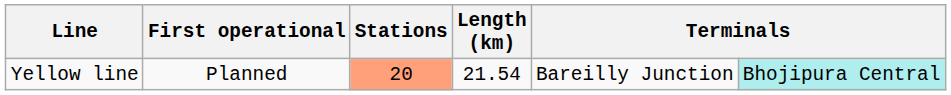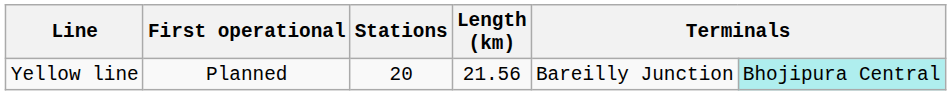Yellow line | Stations: lightsalmon background -> no background
Yellow line | Length (km): 21.54 -> 21.56
